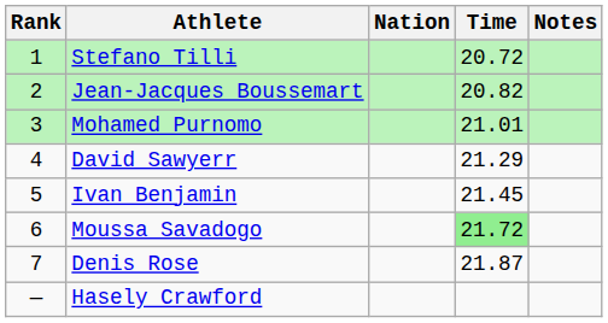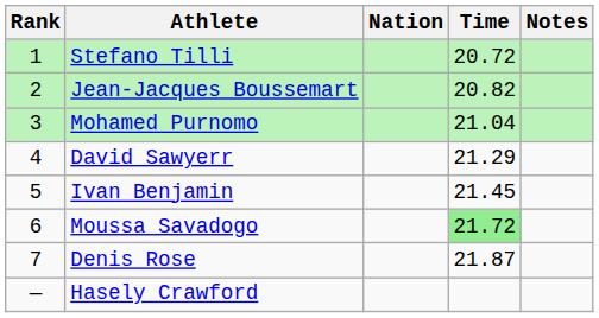Mohamed Purnomo | Time: 21.01 -> 21.04
